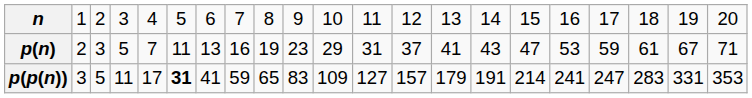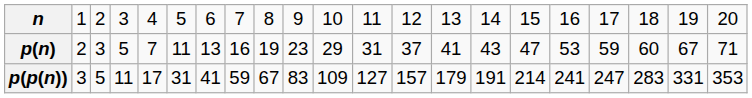p(n) | column 19: 61 -> 60
p(p(n)) | column 6: bold -> normal
p(p(n)) | column 9: 65 -> 67
